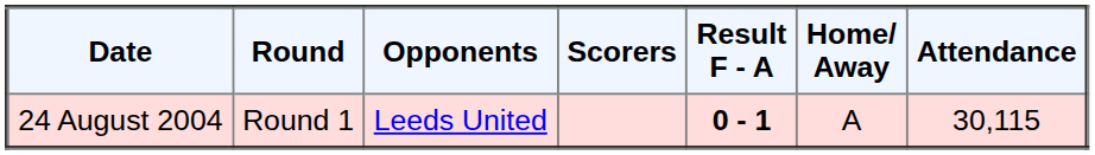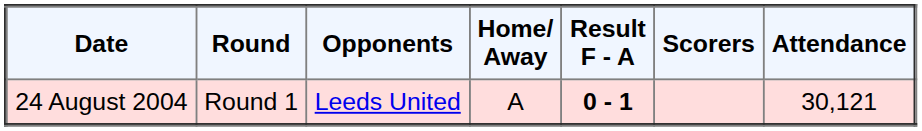columns swapped: Home/ Away <-> Scorers
24 August 2004 | Attendance: 30,115 -> 30,121
